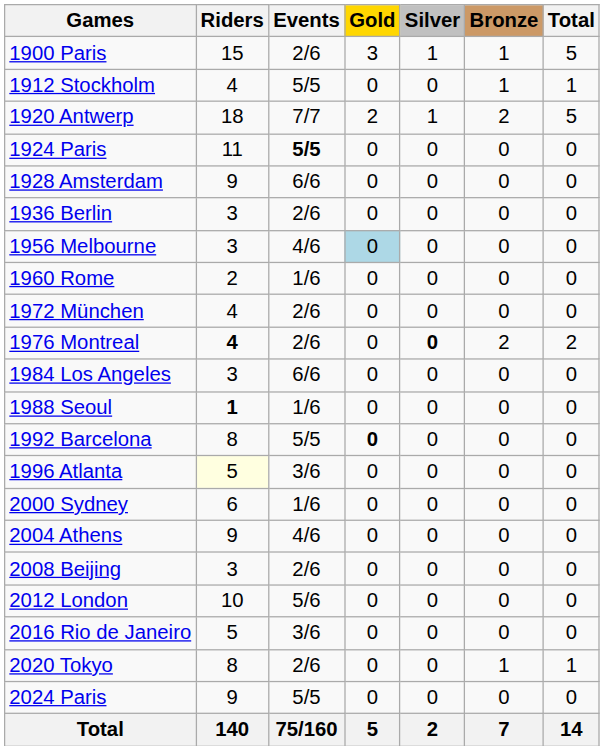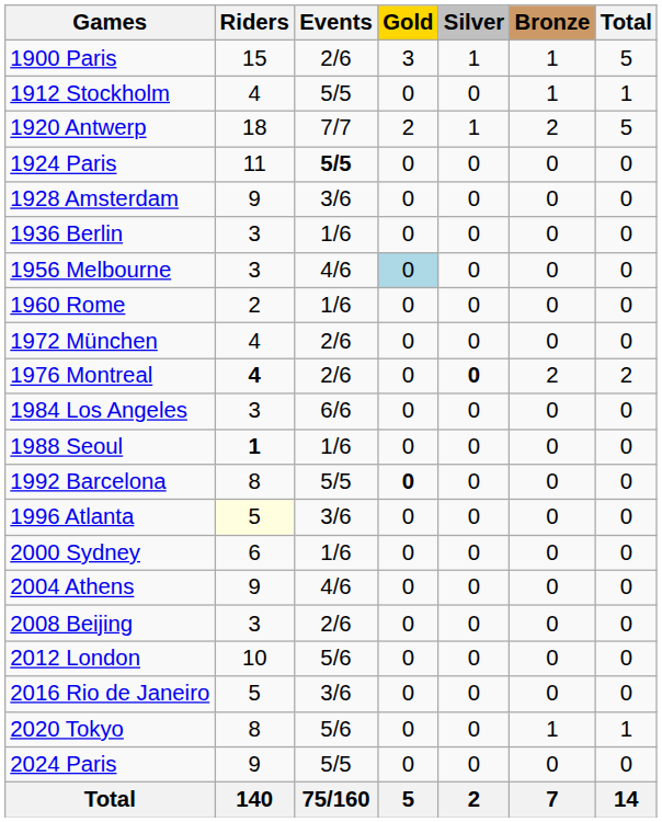1928 Amsterdam | Events: 6/6 -> 3/6
1936 Berlin | Events: 2/6 -> 1/6
2020 Tokyo | Events: 2/6 -> 5/6
